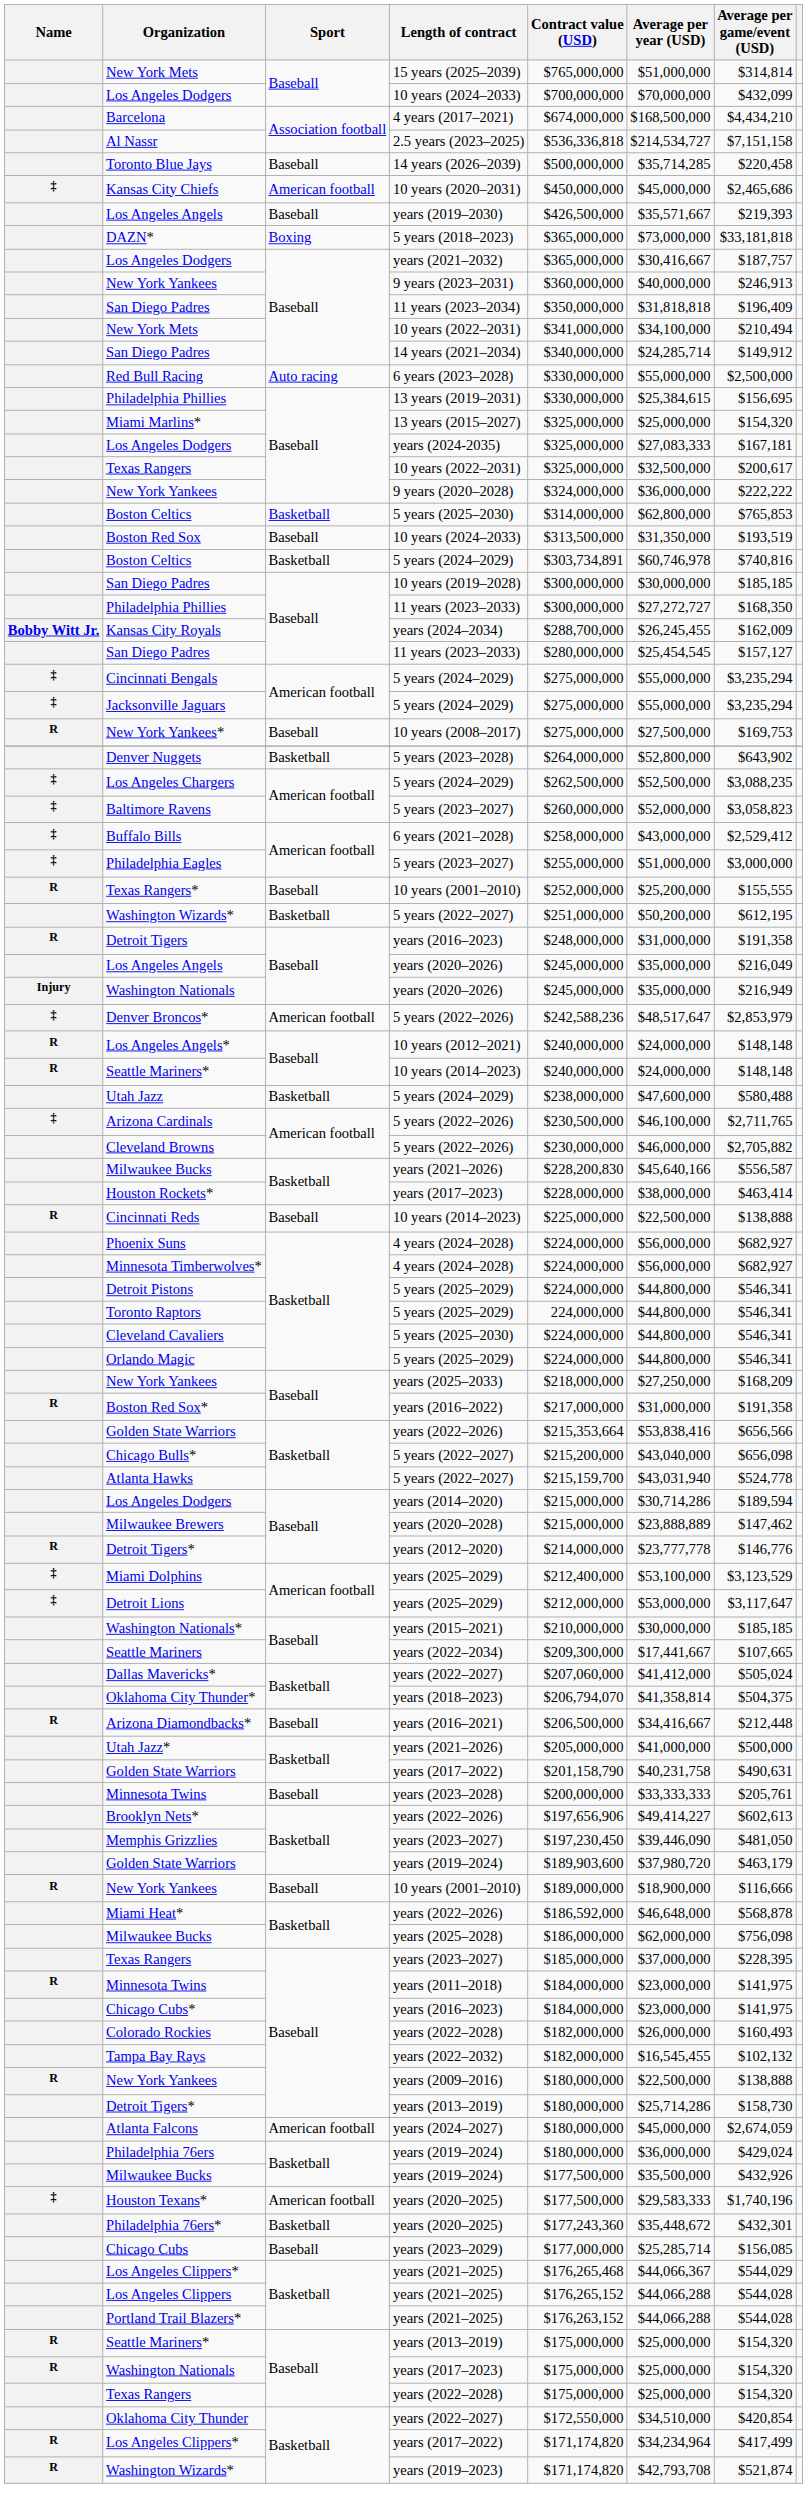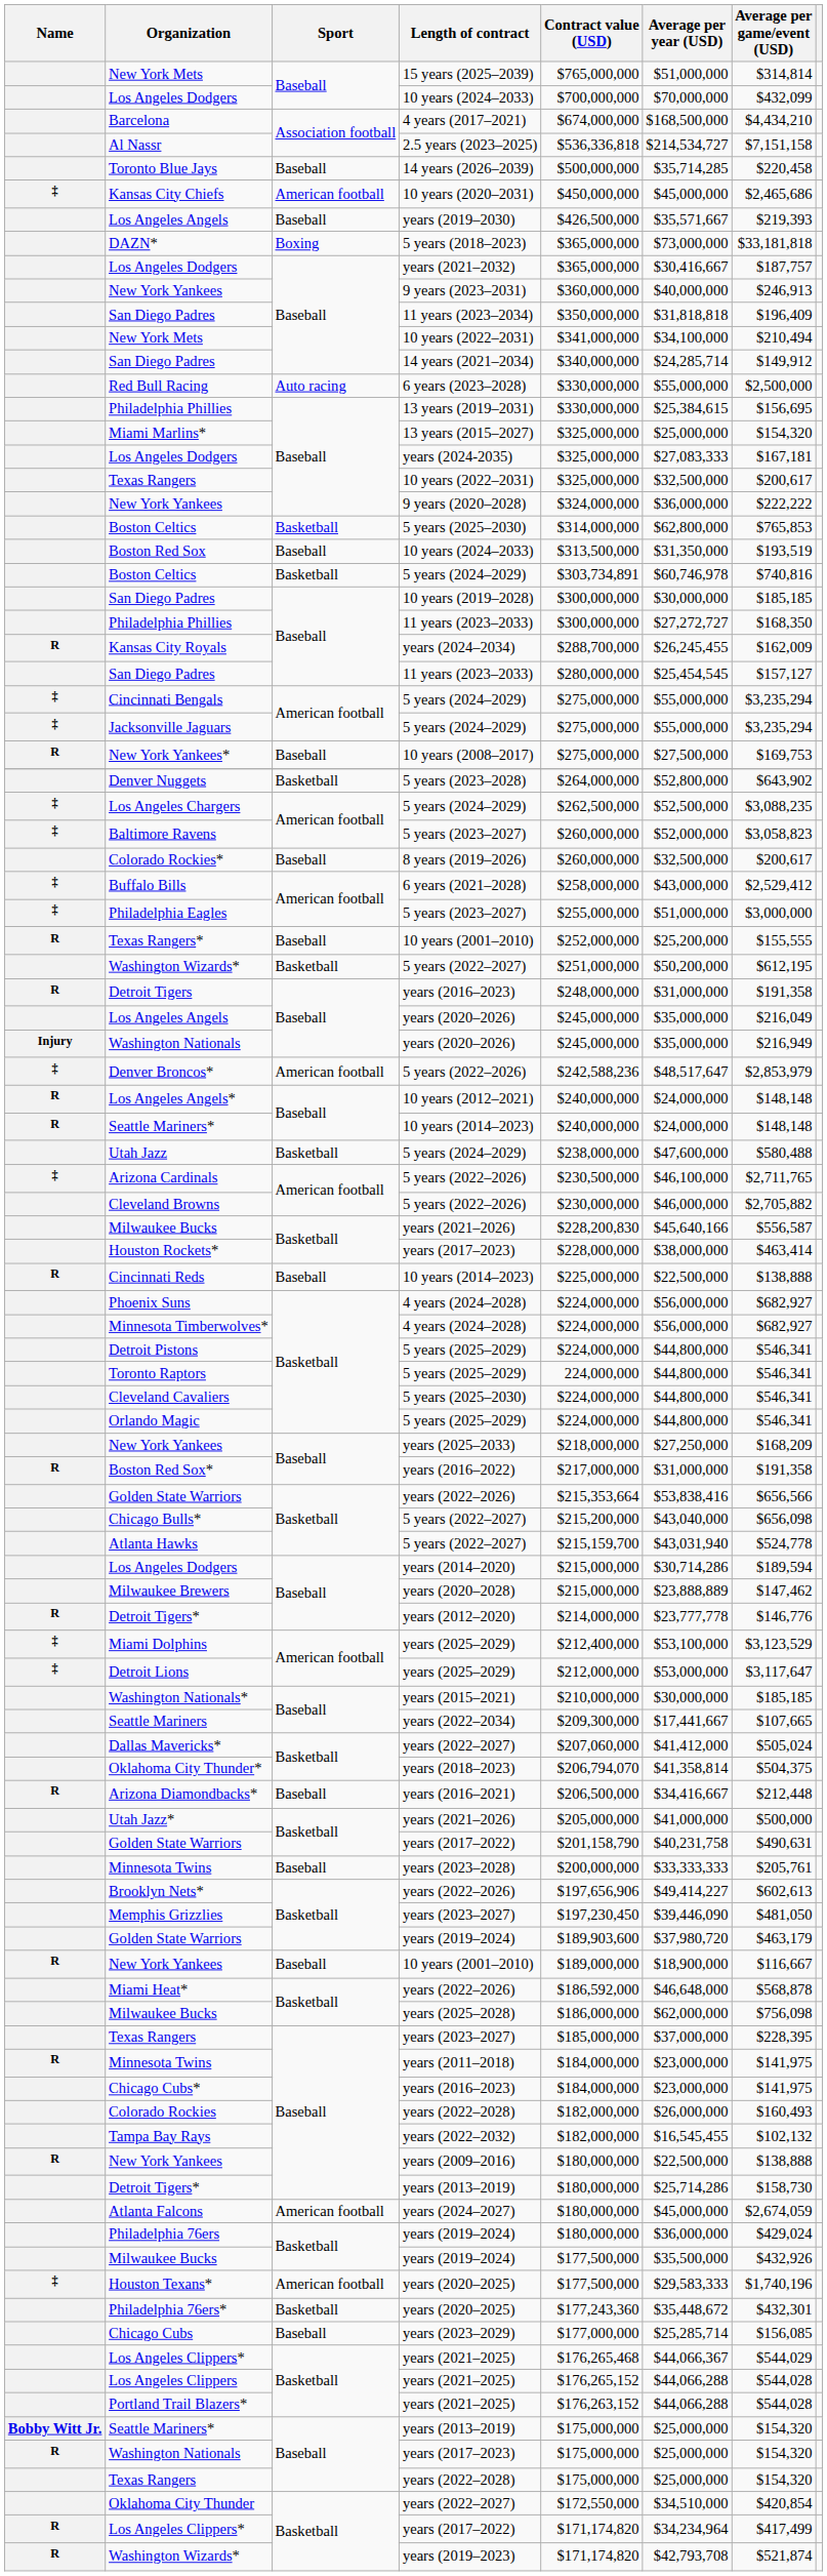Kansas City Royals | Name: Bobby Witt Jr. -> R
+ row: Colorado Rockies* | Baseball | 8 years (2019–2026) | $260,000,000 | $32,500,000 | $200,617
New York Yankees / 10 years (2001–2010) | Average per game/event (USD): $116,666 -> $116,667
Seattle Mariners* / years (2013–2019) | Name: R -> Bobby Witt Jr.
